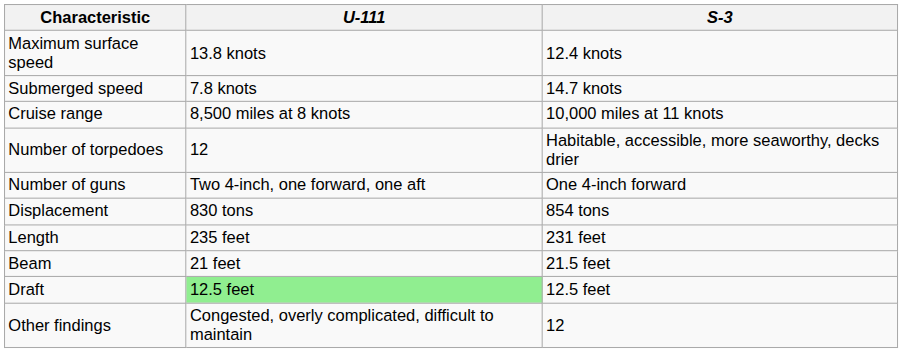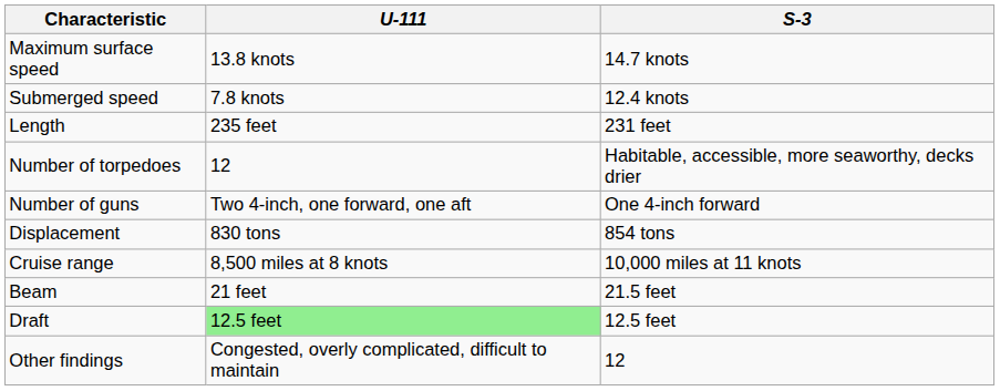Maximum surface speed | S-3: 12.4 knots -> 14.7 knots
Submerged speed | S-3: 14.7 knots -> 12.4 knots
rows swapped: Cruise range <-> Length
